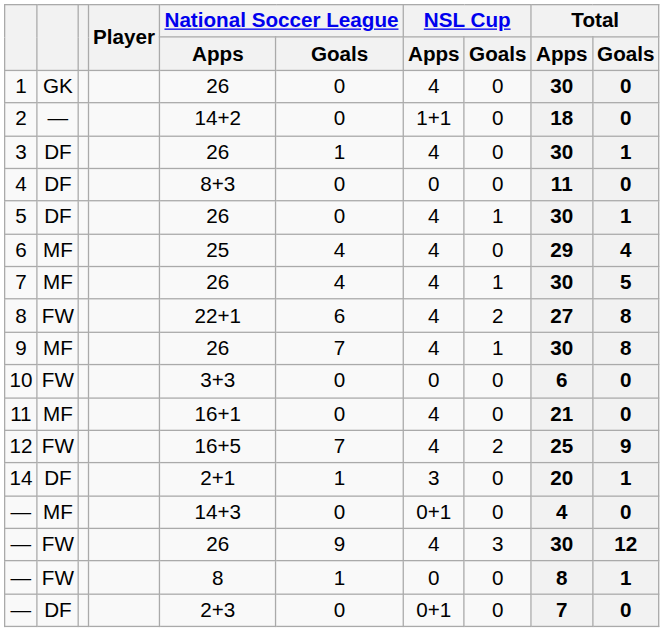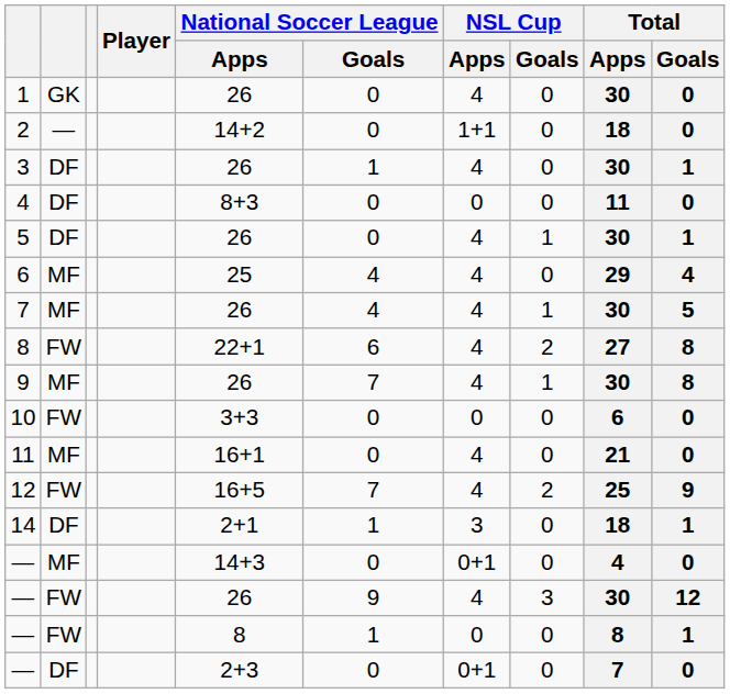14 | Total / Apps: 20 -> 18
